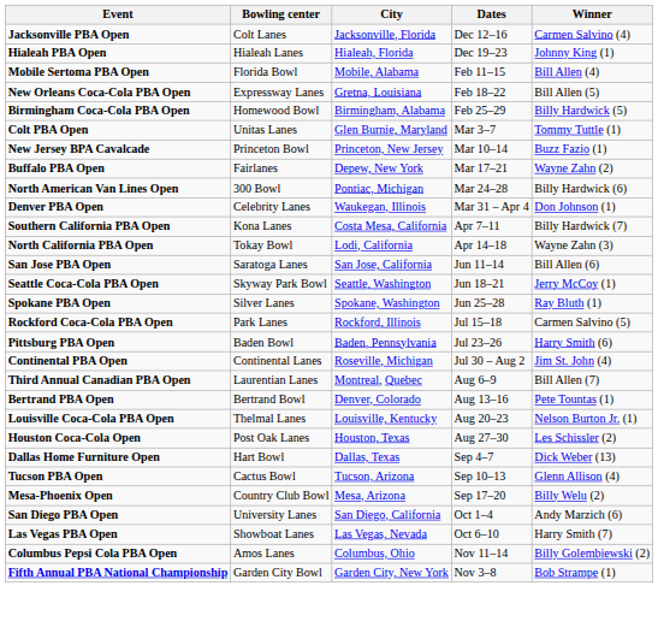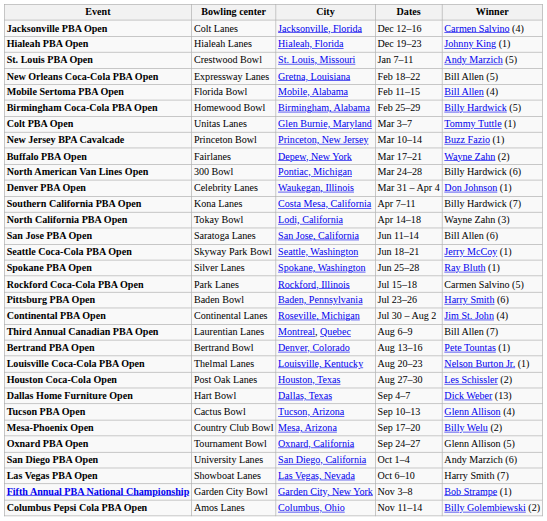+ row: St. Louis PBA Open | Crestwood Bowl | St. Louis, Missouri | Jan 7–11 | Andy Marzich (5)
rows swapped: Mobile Sertoma PBA Open <-> New Orleans Coca-Cola PBA Open
+ row: Oxnard PBA Open | Tournament Bowl | Oxnard, California | Sep 24–27 | Glenn Allison (5)
rows swapped: Fifth Annual PBA National Championship <-> Columbus Pepsi Cola PBA Open
